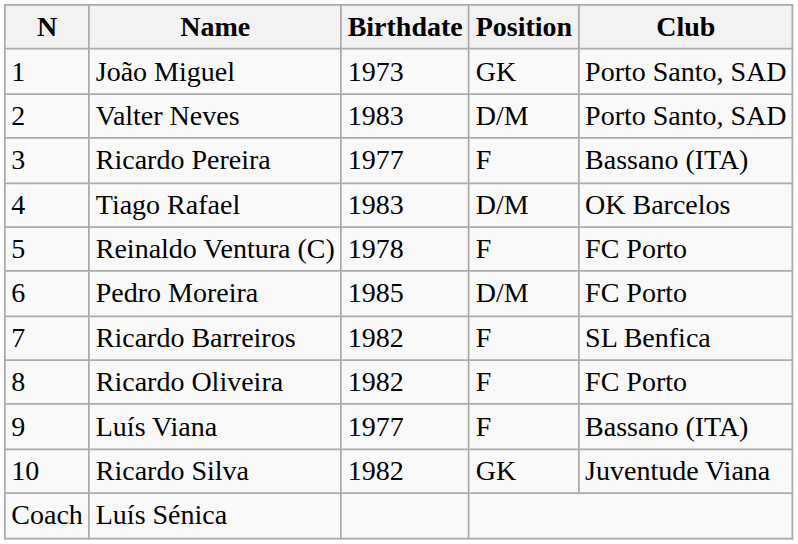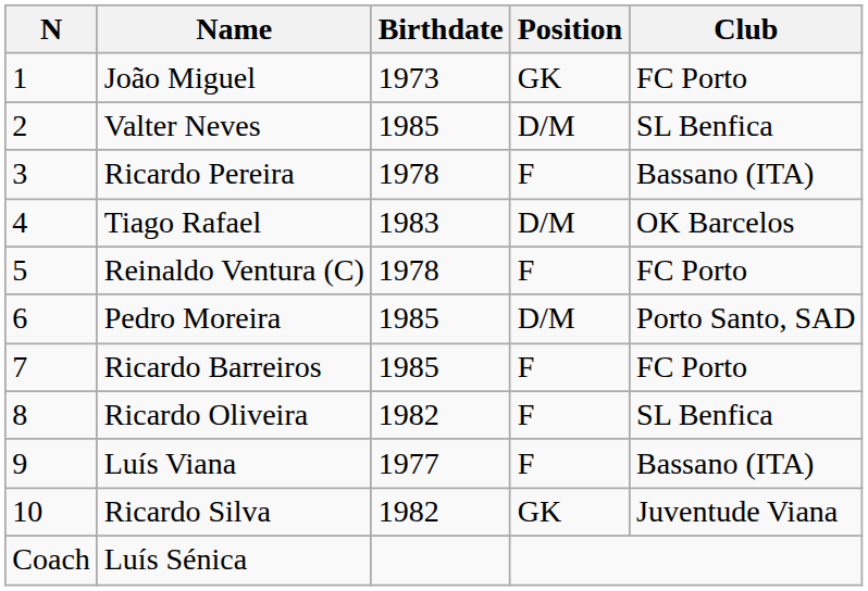João Miguel | Club: Porto Santo, SAD -> FC Porto
Valter Neves | Birthdate: 1983 -> 1985
Valter Neves | Club: Porto Santo, SAD -> SL Benfica
Ricardo Pereira | Birthdate: 1977 -> 1978
Pedro Moreira | Club: FC Porto -> Porto Santo, SAD
Ricardo Barreiros | Birthdate: 1982 -> 1985
Ricardo Barreiros | Club: SL Benfica -> FC Porto
Ricardo Oliveira | Club: FC Porto -> SL Benfica
